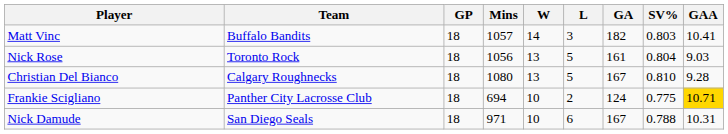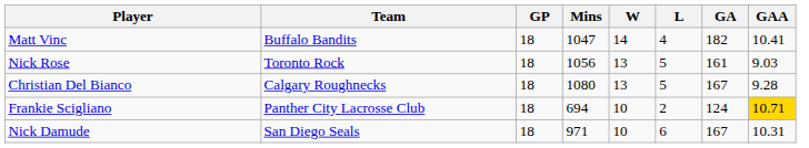- column: SV% | 0.803 | 0.804 | 0.810 | 0.775 | 0.788
Matt Vinc | Mins: 1057 -> 1047
Matt Vinc | L: 3 -> 4
